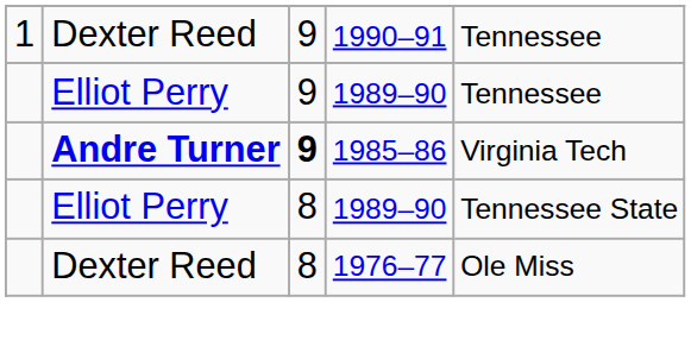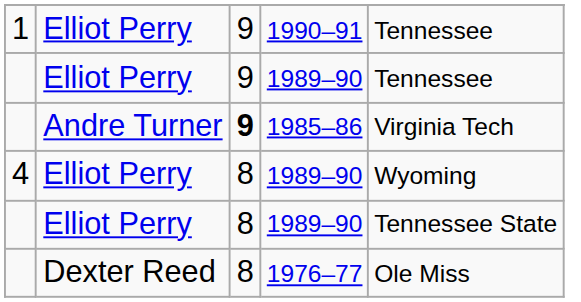1990–91 | column 2: Dexter Reed -> Elliot Perry
1985–86 | column 2: bold -> normal
+ row: 4 | Elliot Perry | 8 | 1989–90 | Wyoming
